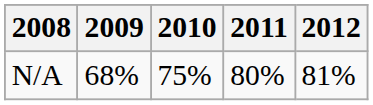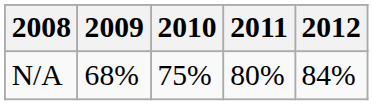N/A | 2012: 81% -> 84%
